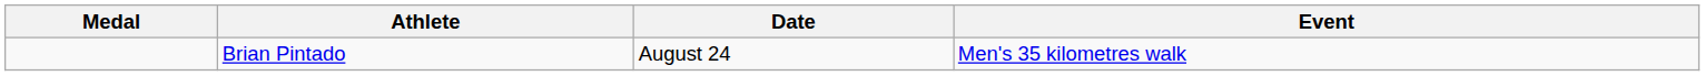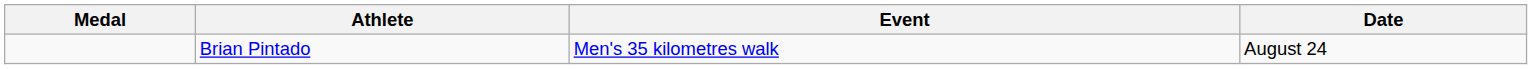columns swapped: Event <-> Date
